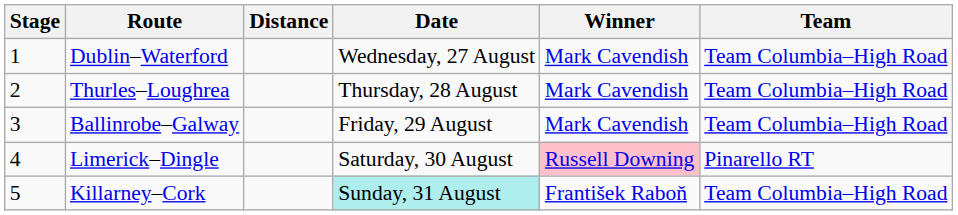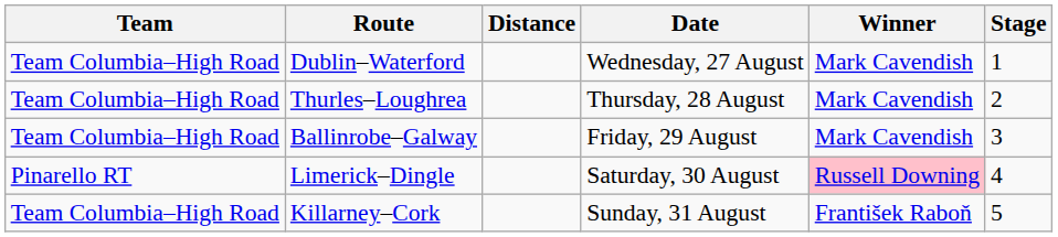columns swapped: Stage <-> Team
Killarney–Cork | Date: paleturquoise background -> no background
